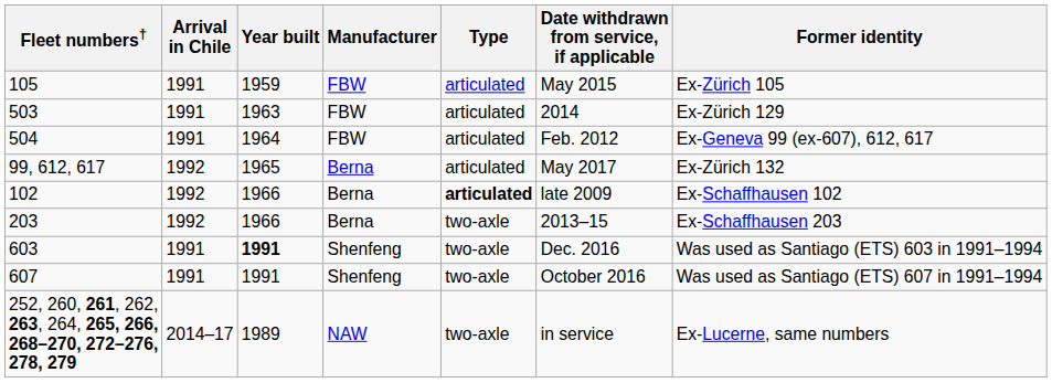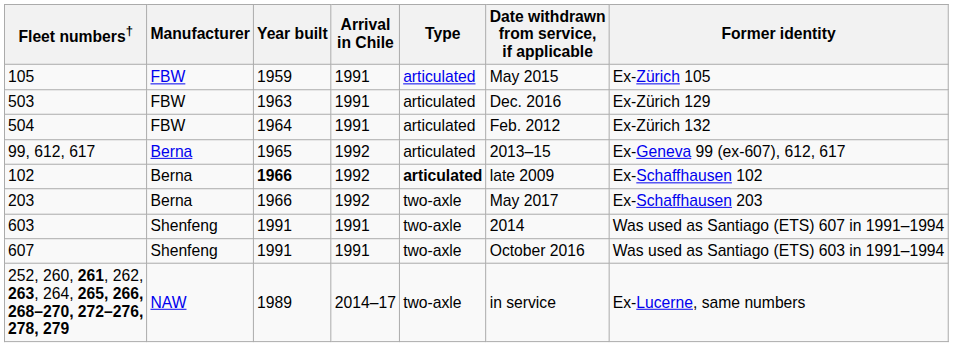columns swapped: Manufacturer <-> Arrival in Chile
503 | Date withdrawn from service, if applicable: 2014 -> Dec. 2016
504 | Former identity: Ex-Geneva 99 (ex-607), 612, 617 -> Ex-Zürich 132
99, 612, 617 | Date withdrawn from service, if applicable: May 2017 -> 2013–15
99, 612, 617 | Former identity: Ex-Zürich 132 -> Ex-Geneva 99 (ex-607), 612, 617
102 | Year built: normal -> bold
203 | Date withdrawn from service, if applicable: 2013–15 -> May 2017
603 | Year built: bold -> normal
603 | Date withdrawn from service, if applicable: Dec. 2016 -> 2014
603 | Former identity: Was used as Santiago (ETS) 603 in 1991–1994 -> Was used as Santiago (ETS) 607 in 1991–1994
607 | Former identity: Was used as Santiago (ETS) 607 in 1991–1994 -> Was used as Santiago (ETS) 603 in 1991–1994
